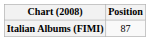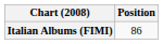Italian Albums (FIMI) | Position: 87 -> 86
